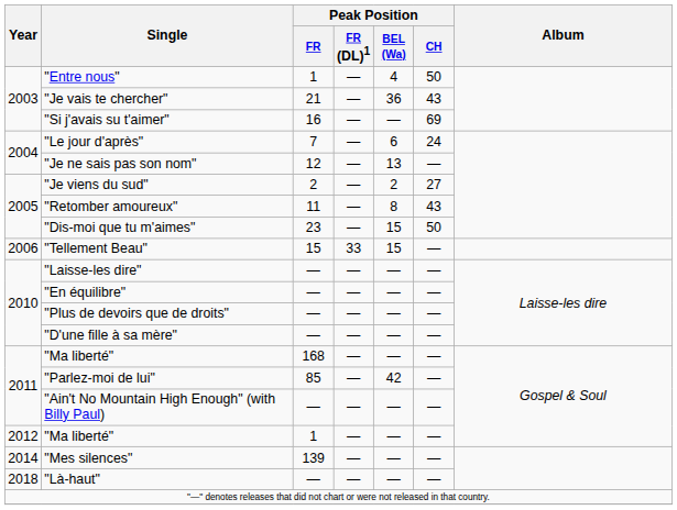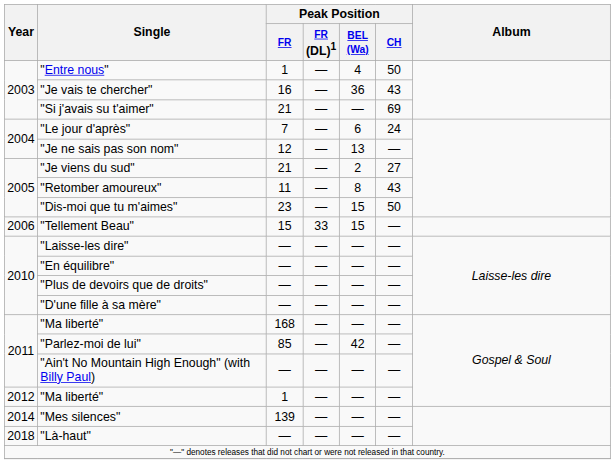"Je vais te chercher" | Peak Position / FR: 21 -> 16
"Si j'avais su t'aimer" | Peak Position / FR: 16 -> 21
"Je viens du sud" | Peak Position / FR: 2 -> 21
